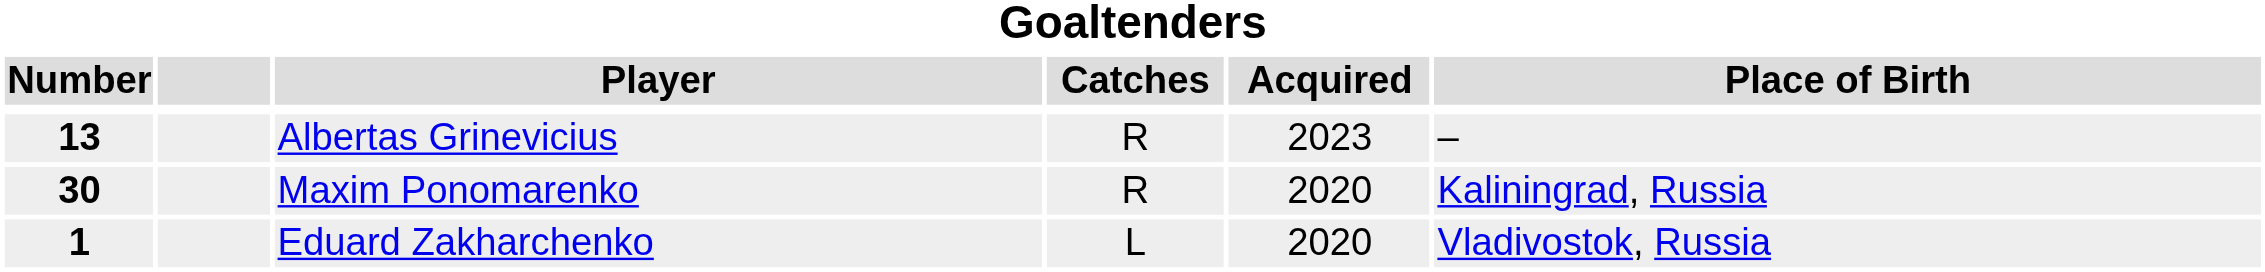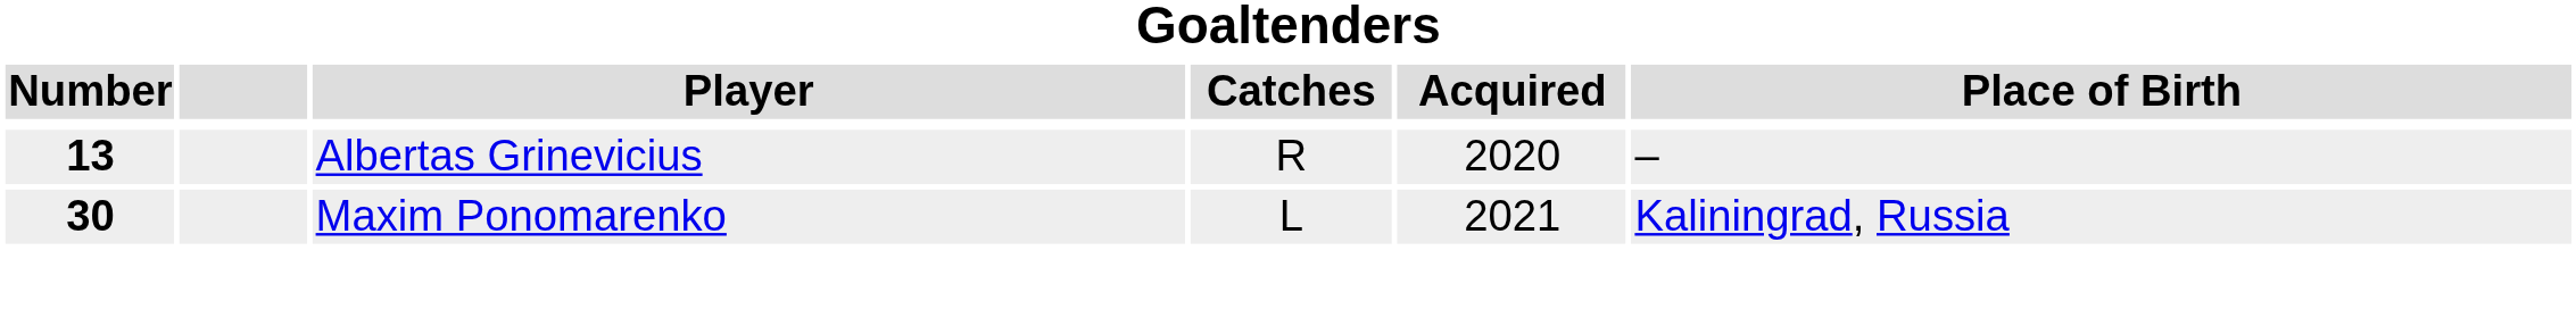Albertas Grinevicius | Acquired: 2023 -> 2020
Maxim Ponomarenko | Catches: R -> L
Maxim Ponomarenko | Acquired: 2020 -> 2021
- row: 1 | Eduard Zakharchenko | L | 2020 | Vladivostok, Russia
